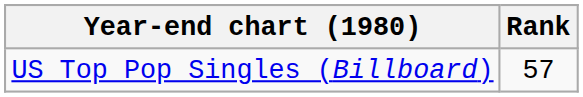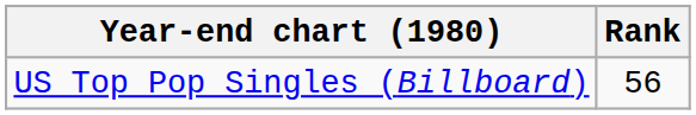US Top Pop Singles (Billboard) | Rank: 57 -> 56
